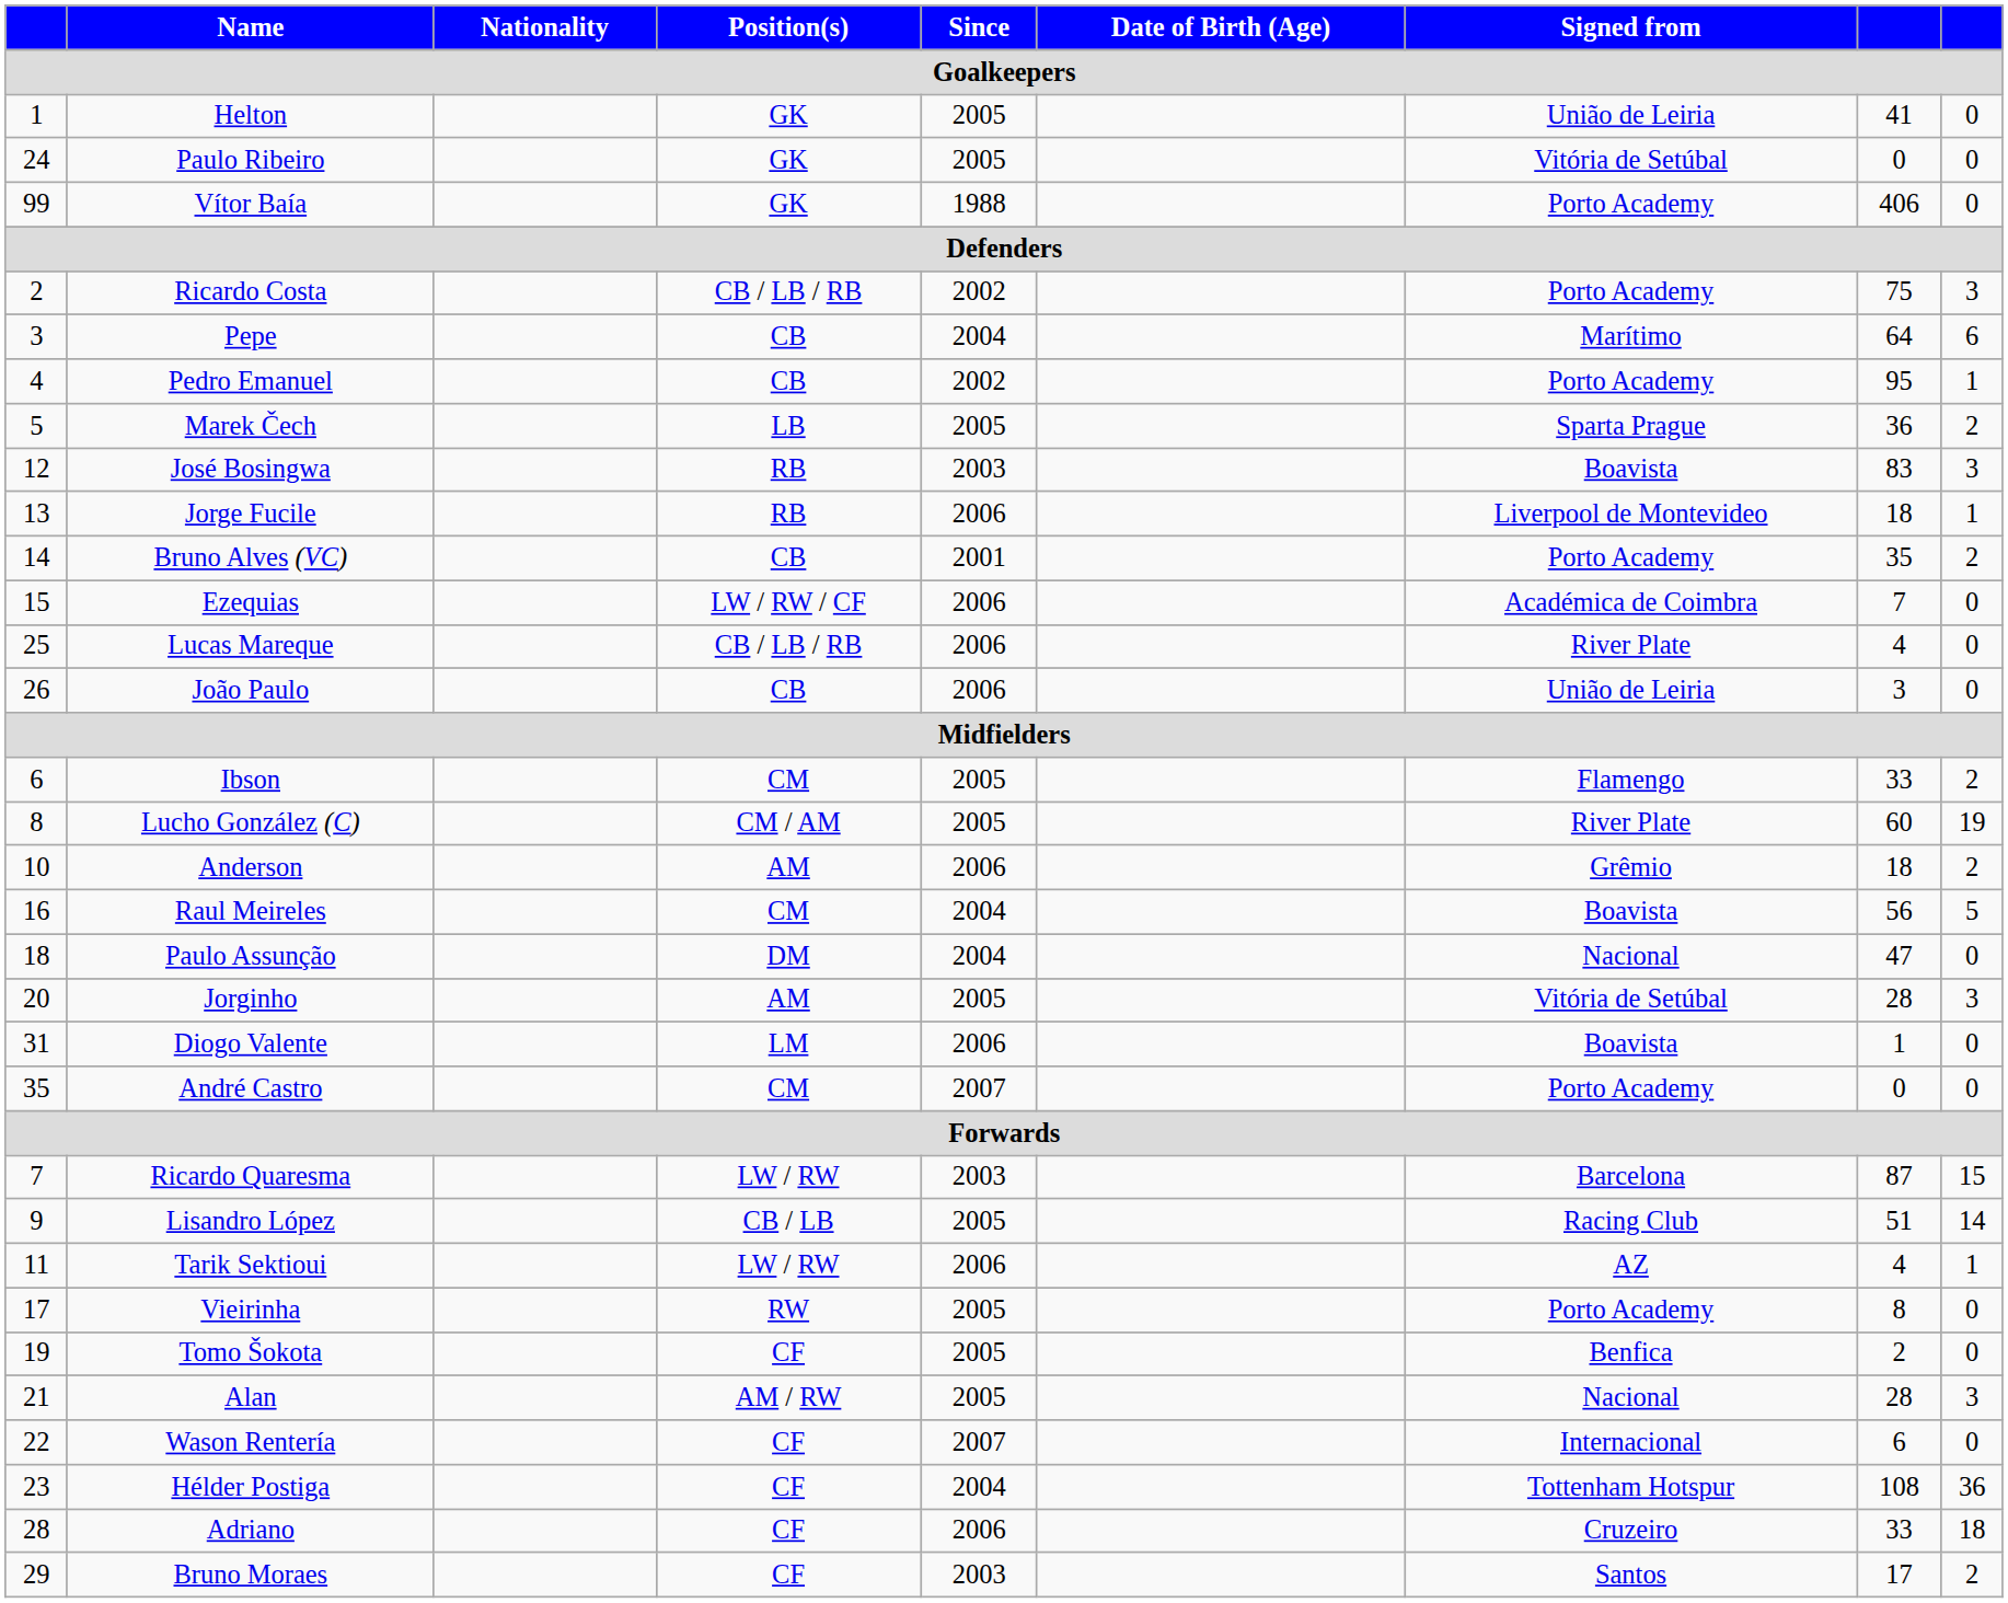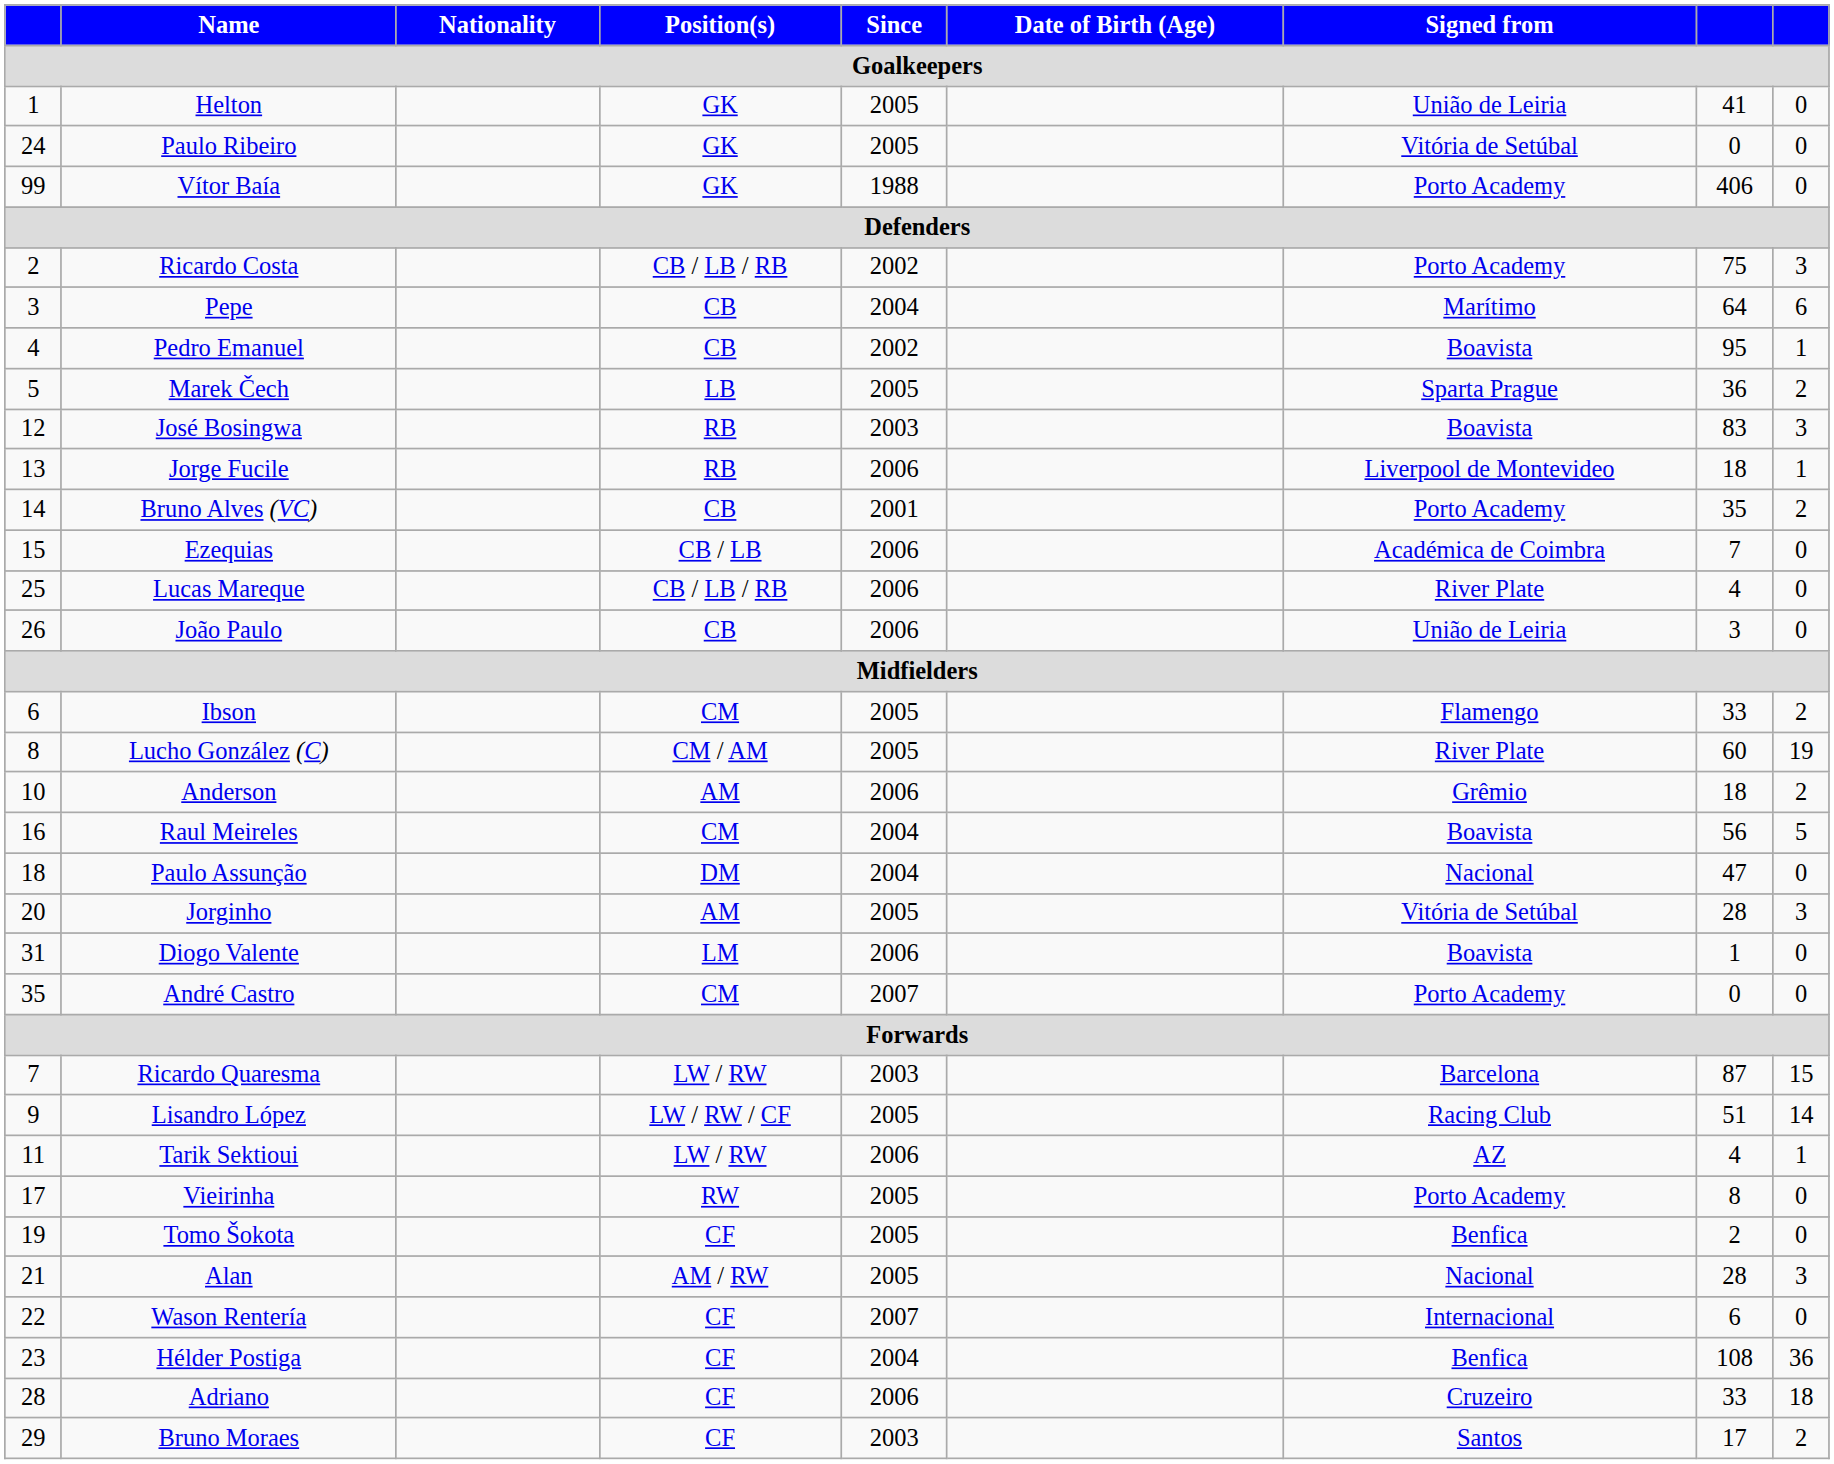Pedro Emanuel | Signed from / Goalkeepers: Porto Academy -> Boavista
Ezequias | Position(s) / Goalkeepers: LW / RW / CF -> CB / LB
Lisandro López | Position(s) / Goalkeepers: CB / LB -> LW / RW / CF
Hélder Postiga | Signed from / Goalkeepers: Tottenham Hotspur -> Benfica
